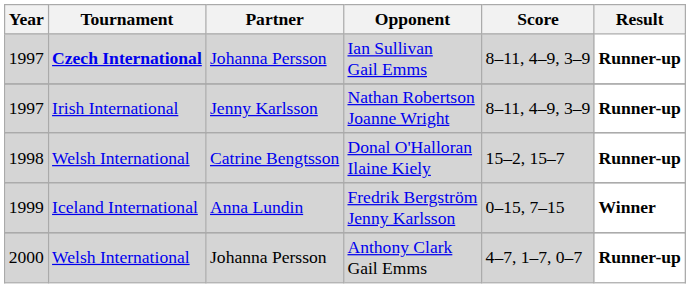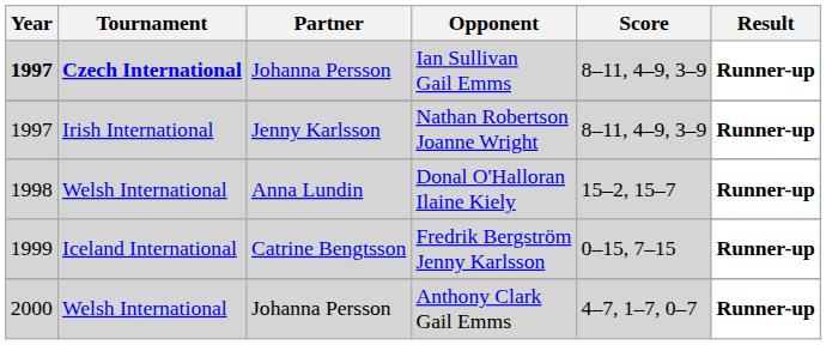Ian Sullivan Gail Emms | Year: normal -> bold
Donal O'Halloran Ilaine Kiely | Partner: Catrine Bengtsson -> Anna Lundin
Fredrik Bergström Jenny Karlsson | Partner: Anna Lundin -> Catrine Bengtsson
Fredrik Bergström Jenny Karlsson | Result: Winner -> Runner-up
